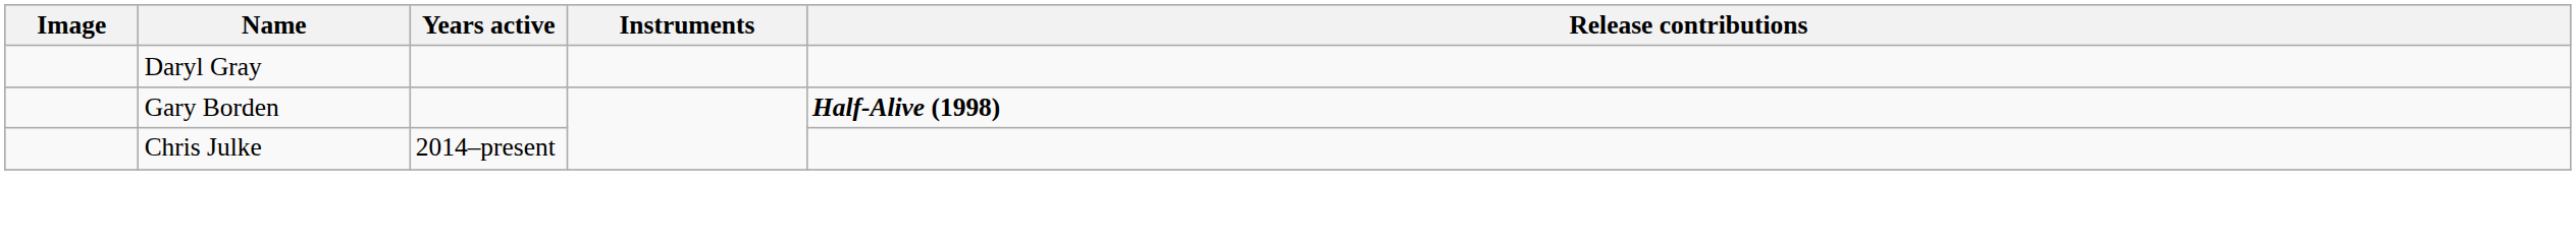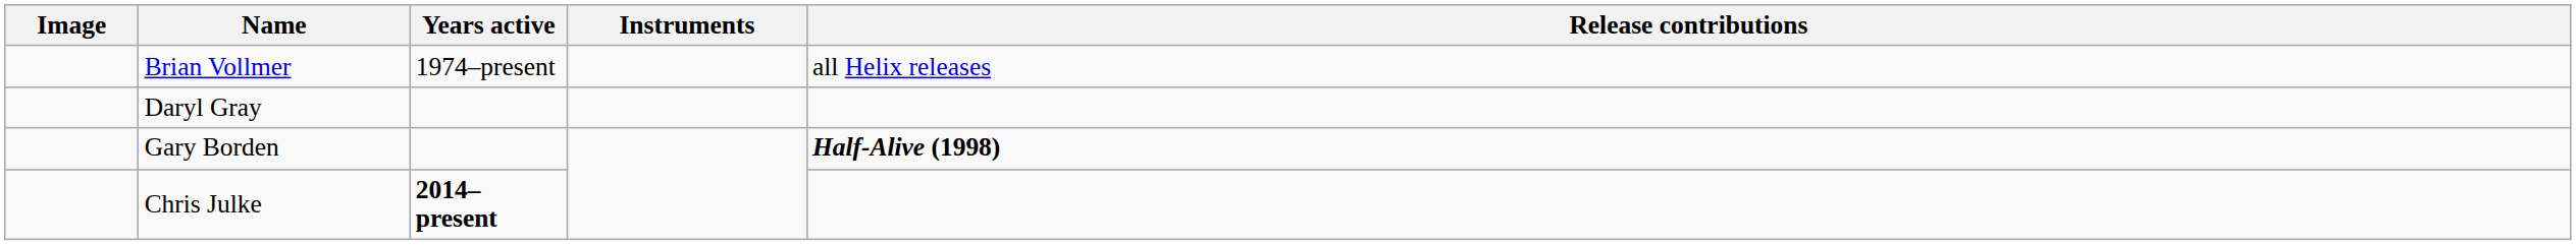+ row: Brian Vollmer | 1974–present | all Helix releases
Chris Julke | Years active: normal -> bold
